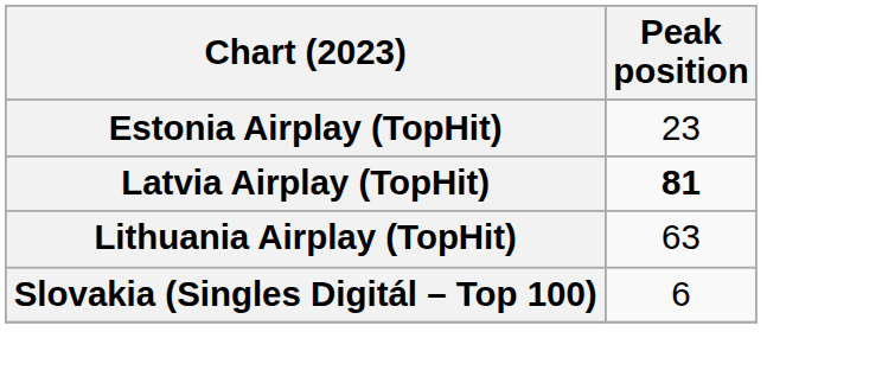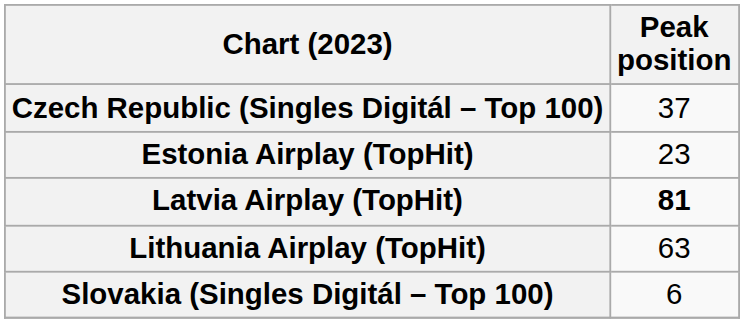+ row: Czech Republic (Singles Digitál – Top 100) | 37
